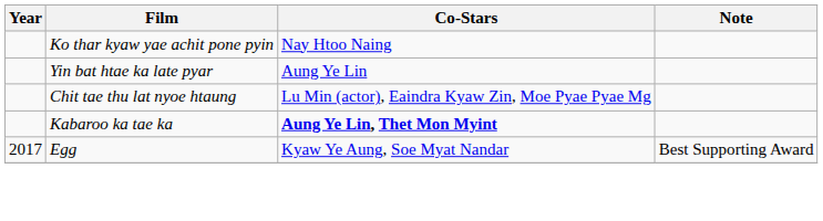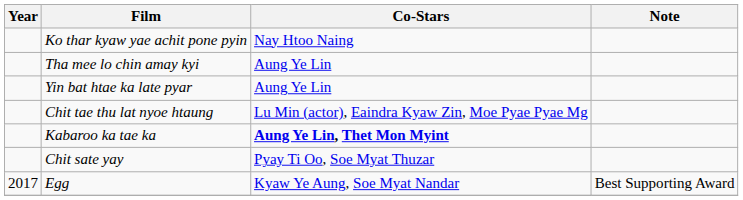+ row: Tha mee lo chin amay kyi | Aung Ye Lin
+ row: Chit sate yay | Pyay Ti Oo, Soe Myat Thuzar
